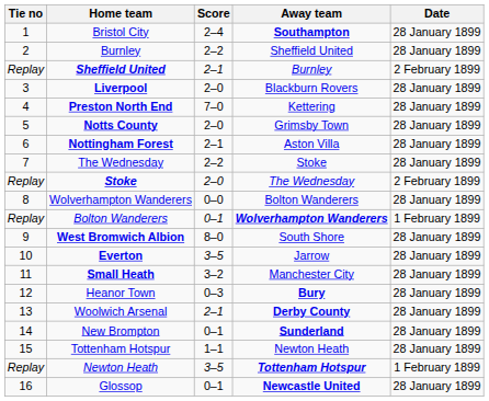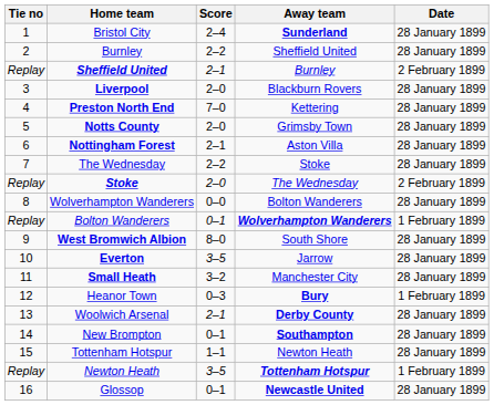Bristol City | Away team: Southampton -> Sunderland
Heanor Town | Date: 28 January 1899 -> 1 February 1899
New Brompton | Away team: Sunderland -> Southampton
